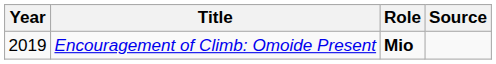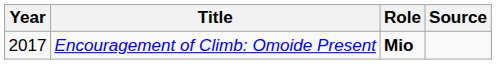Encouragement of Climb: Omoide Present | Year: 2019 -> 2017
